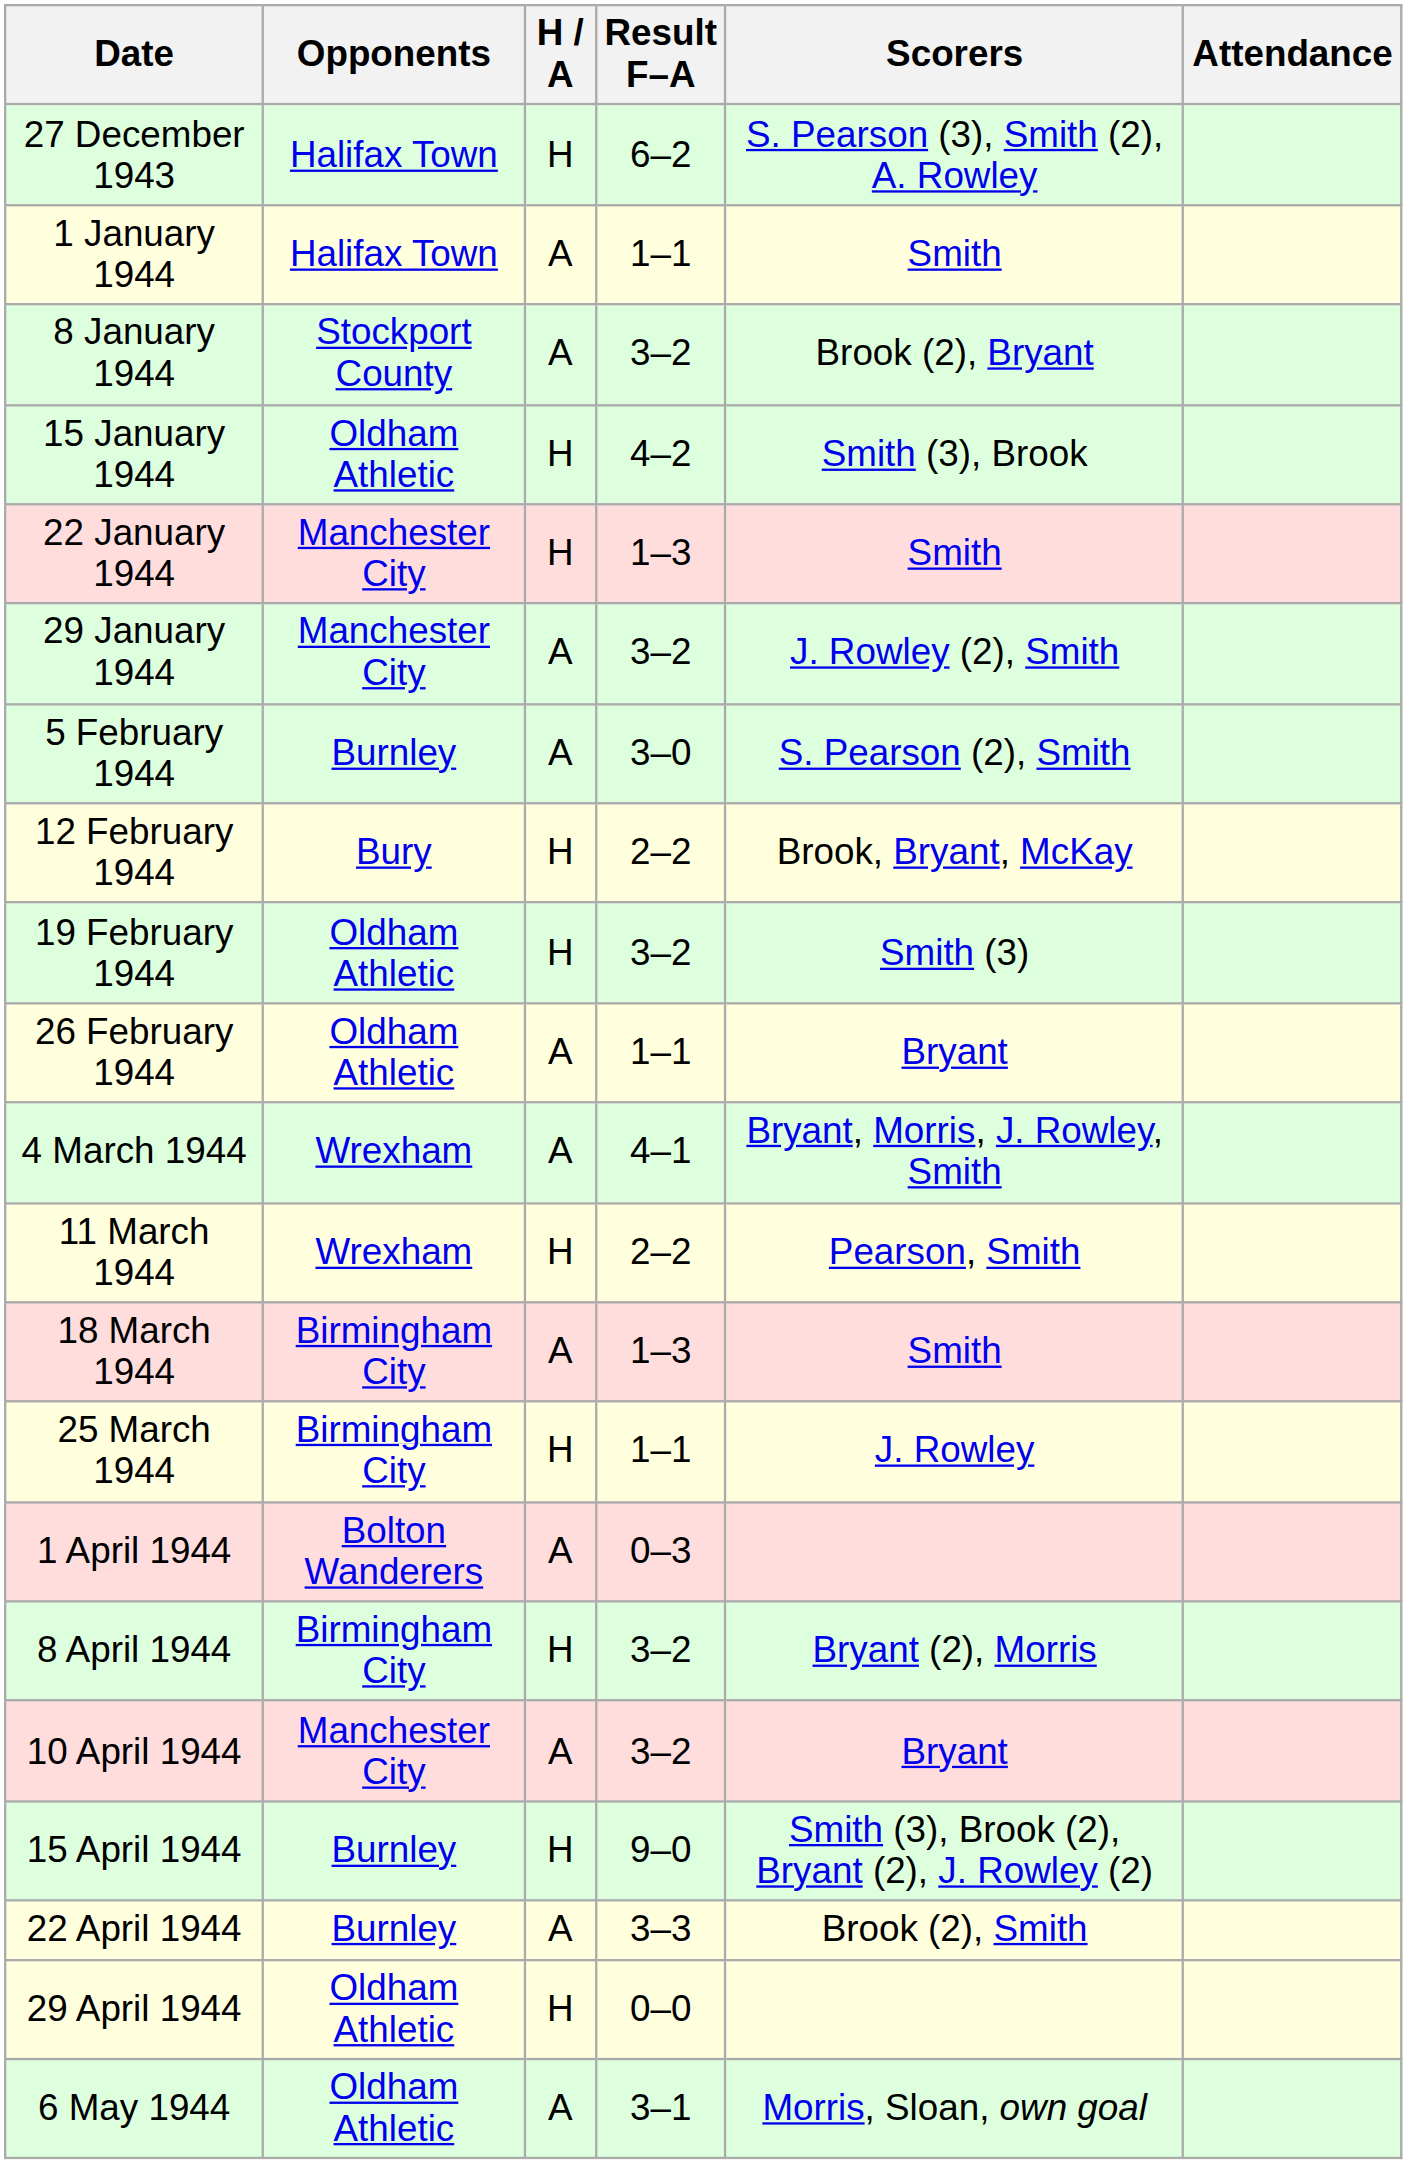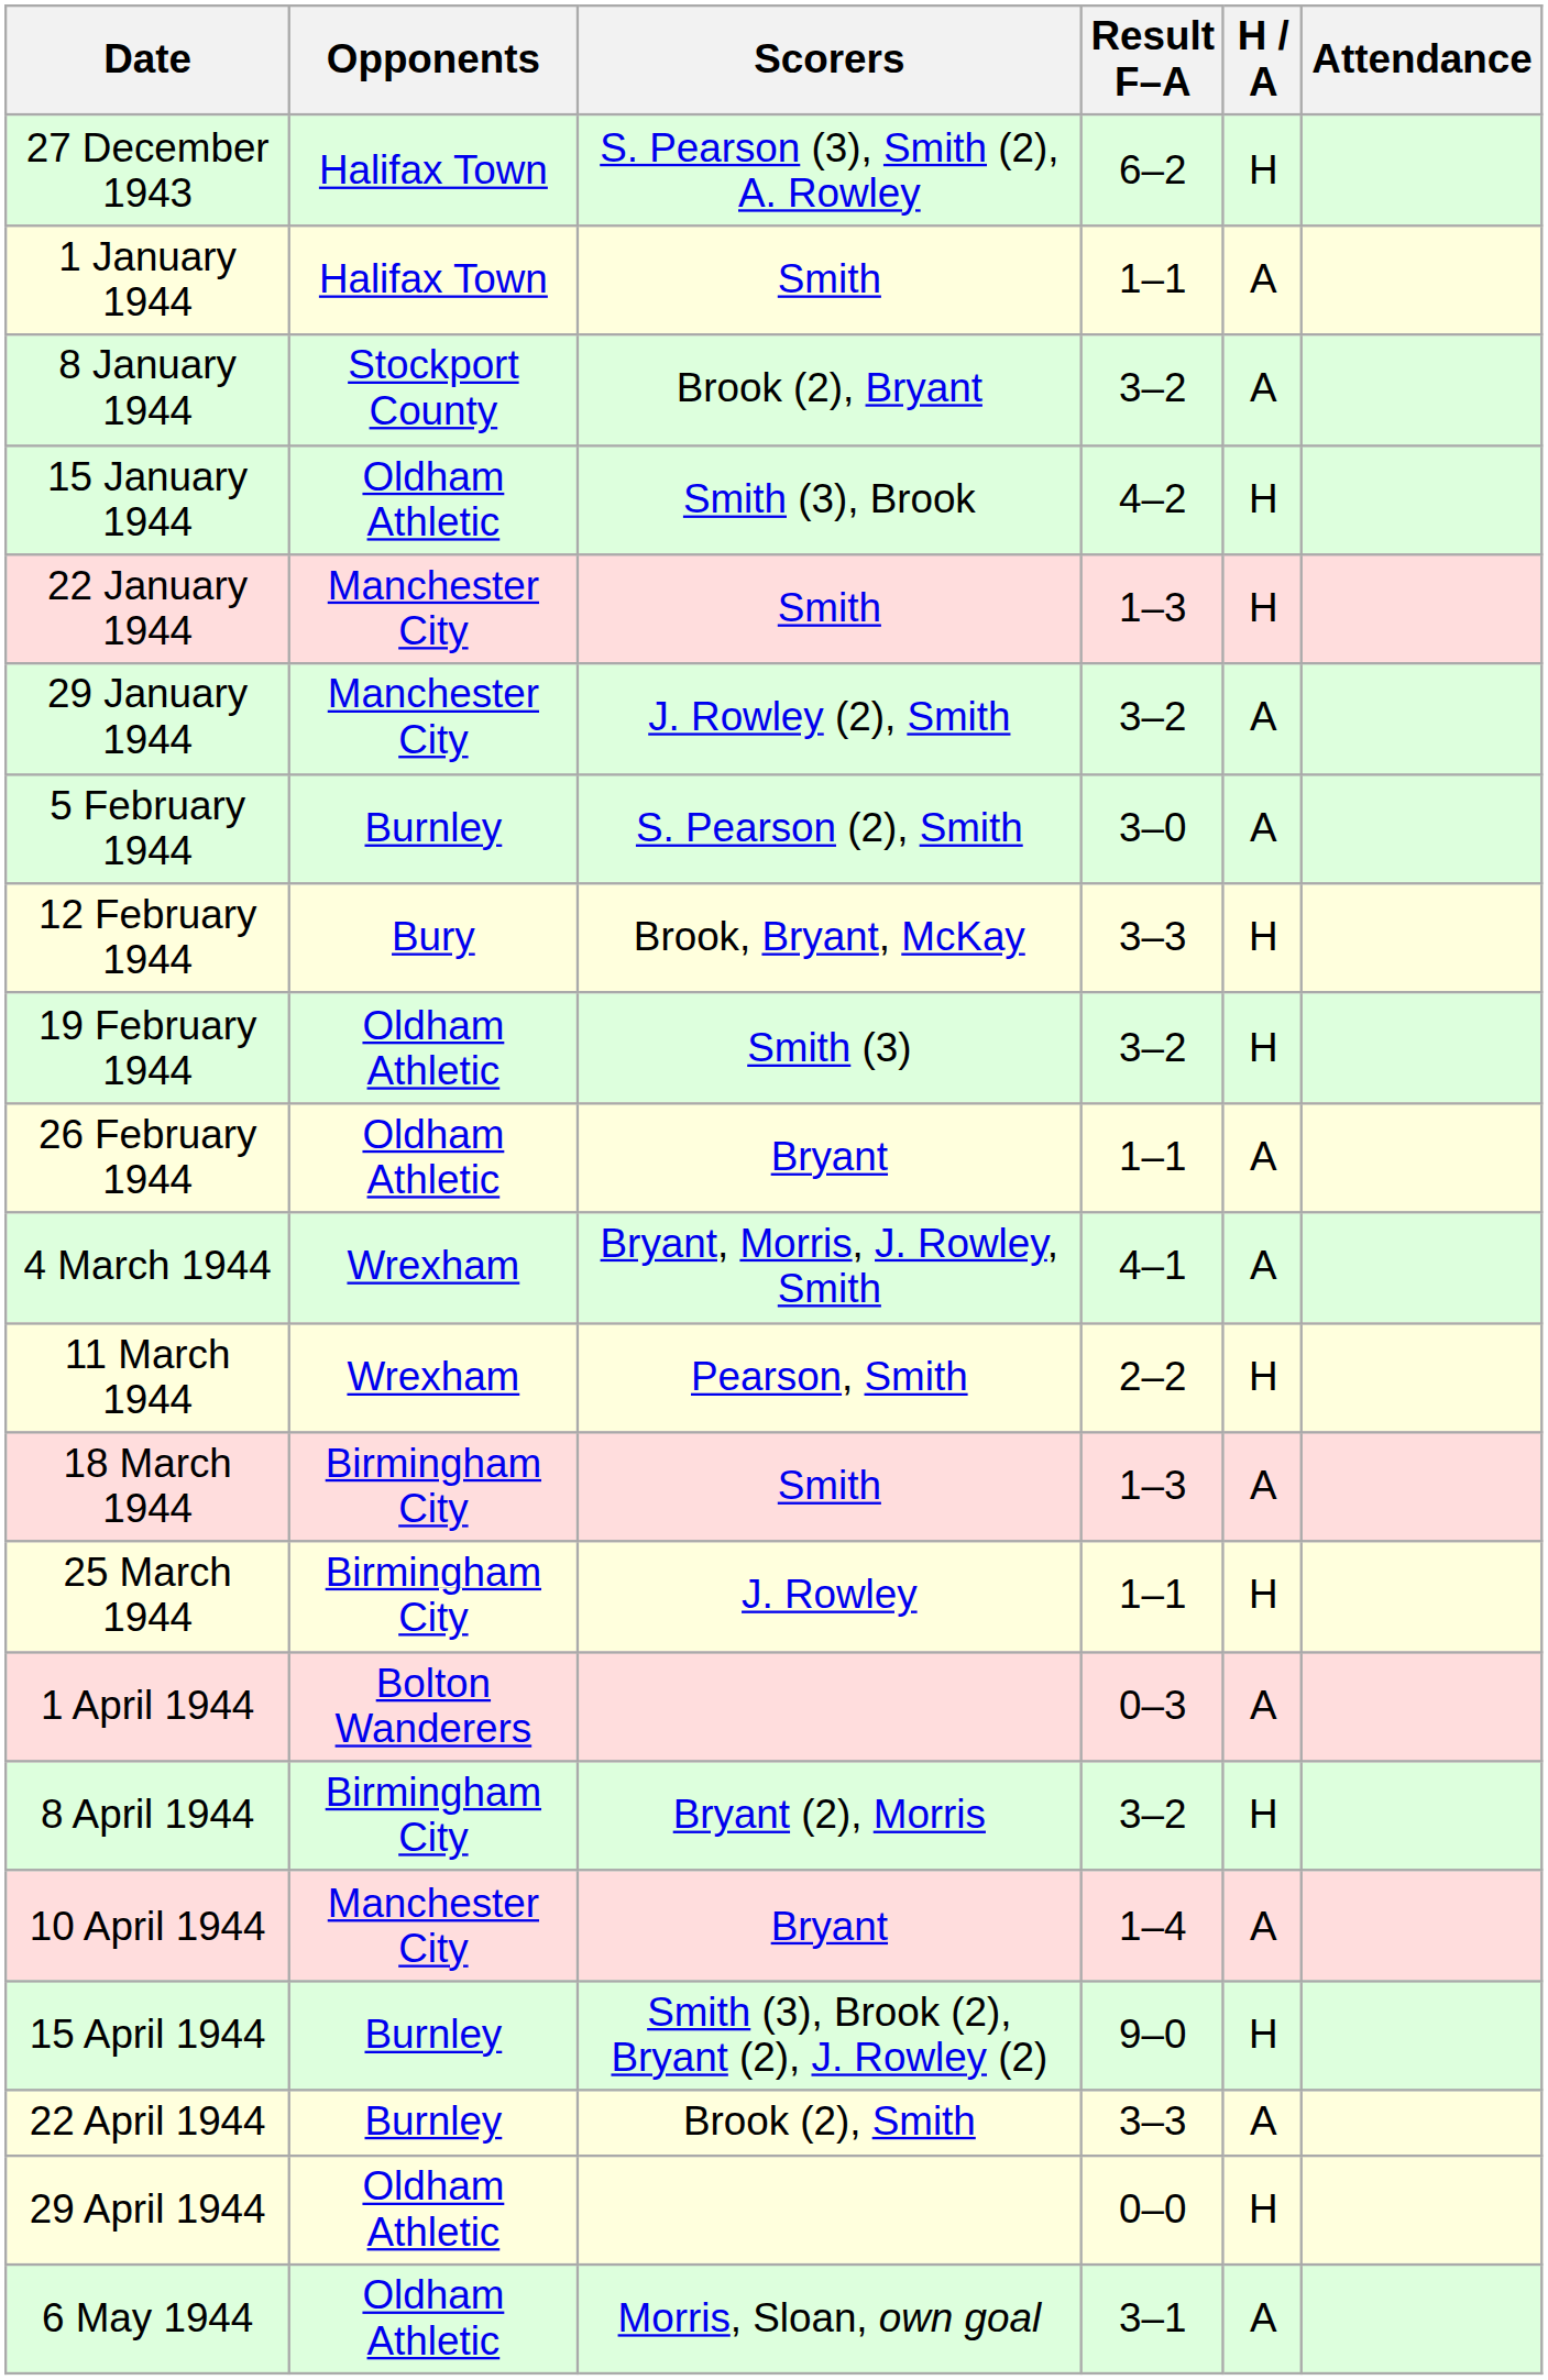columns swapped: H / A <-> Scorers
12 February 1944 | Result F–A: 2–2 -> 3–3
10 April 1944 | Result F–A: 3–2 -> 1–4
